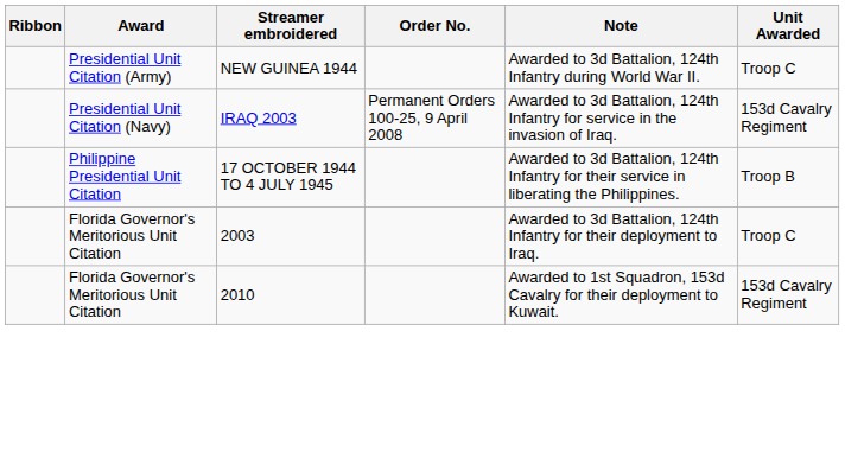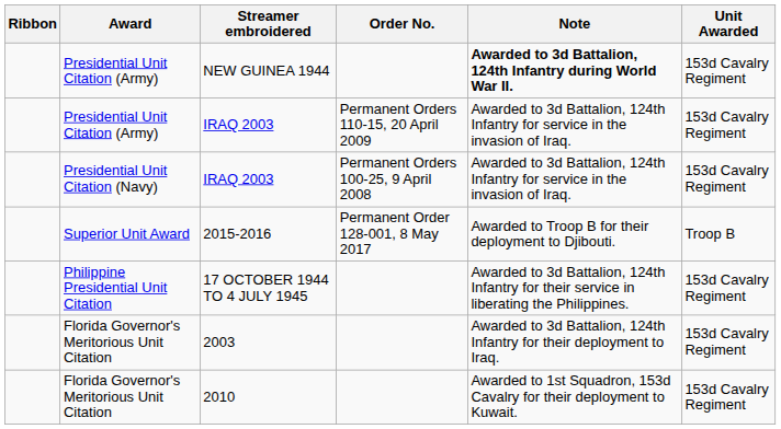NEW GUINEA 1944 | Note: normal -> bold
NEW GUINEA 1944 | Unit Awarded: Troop C -> 153d Cavalry Regiment
+ row: Presidential Unit Citation (Army) | IRAQ 2003 | Permanent Orders 110-15, 20 April 2009 | Awarded to 3d Battalion, 124th Infantry for service in the invasion of Iraq. | 153d Cavalry Regiment
+ row: Superior Unit Award | 2015-2016 | Permanent Order 128-001, 8 May 2017 | Awarded to Troop B for their deployment to Djibouti. | Troop B
17 OCTOBER 1944 TO 4 JULY 1945 | Unit Awarded: Troop B -> 153d Cavalry Regiment
2003 | Unit Awarded: Troop C -> 153d Cavalry Regiment
